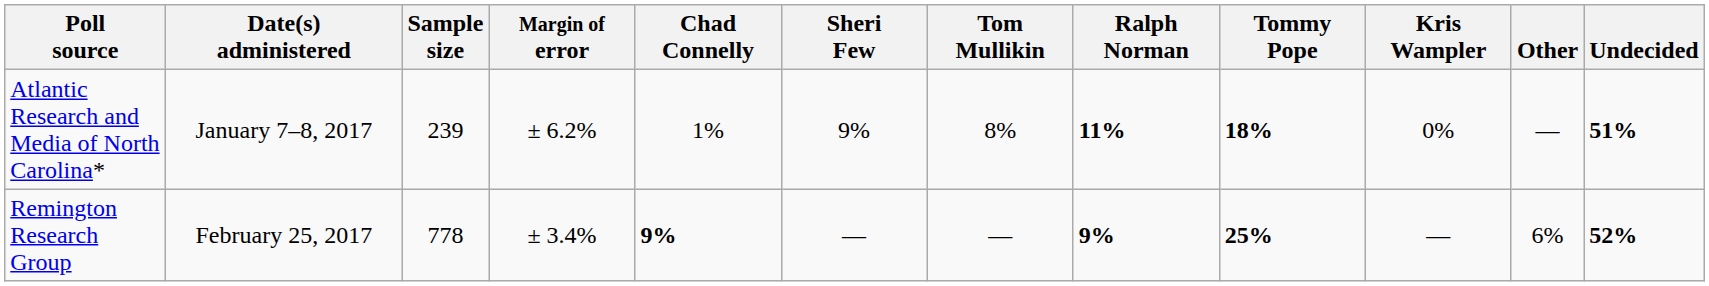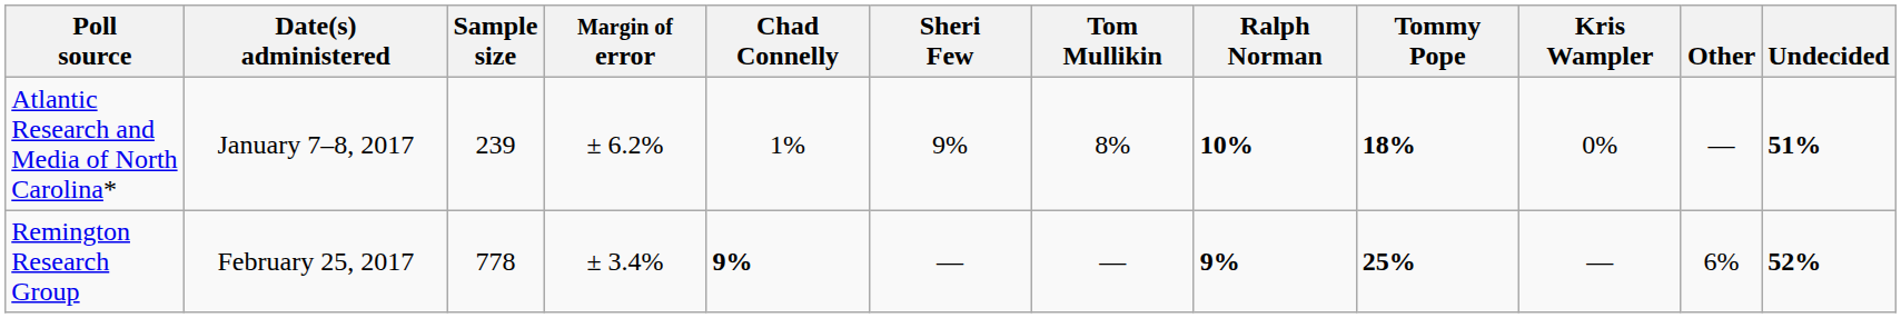Atlantic Research and Media of North Carolina* | Ralph Norman: 11% -> 10%
